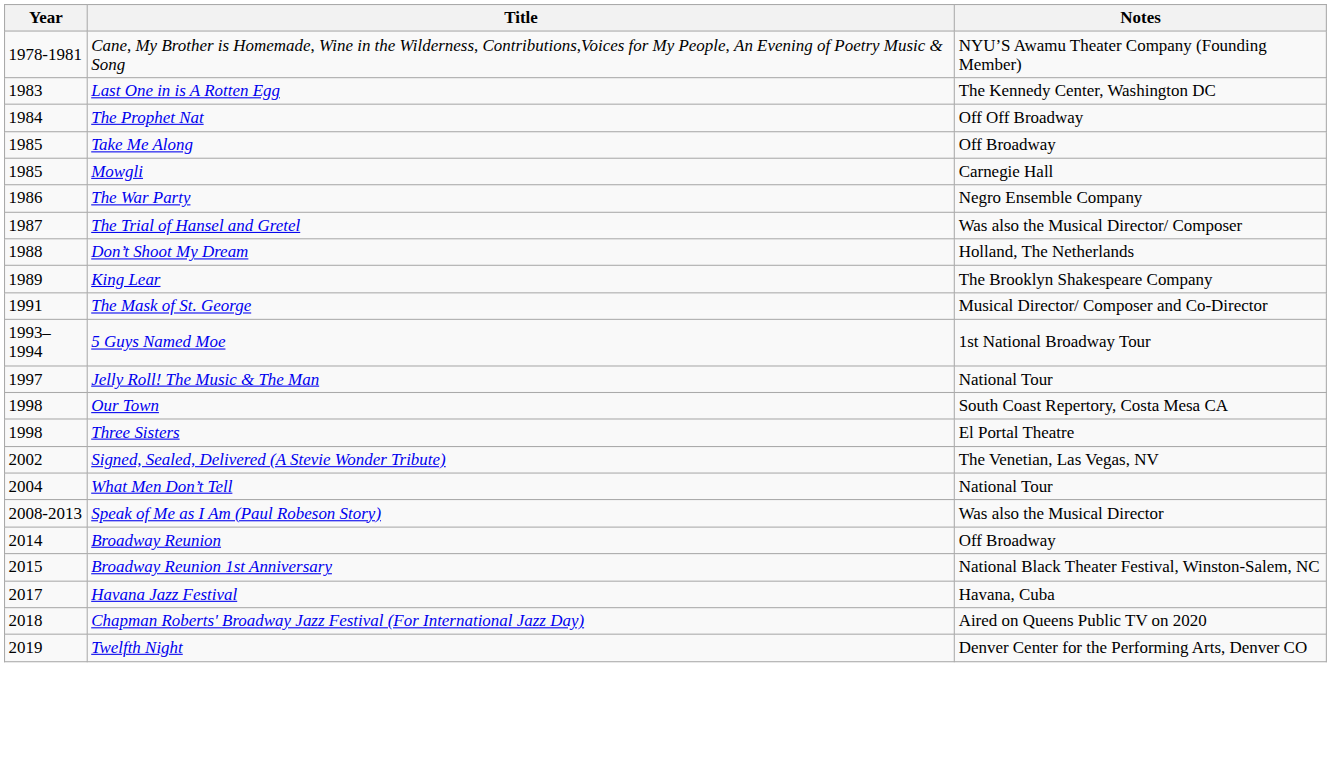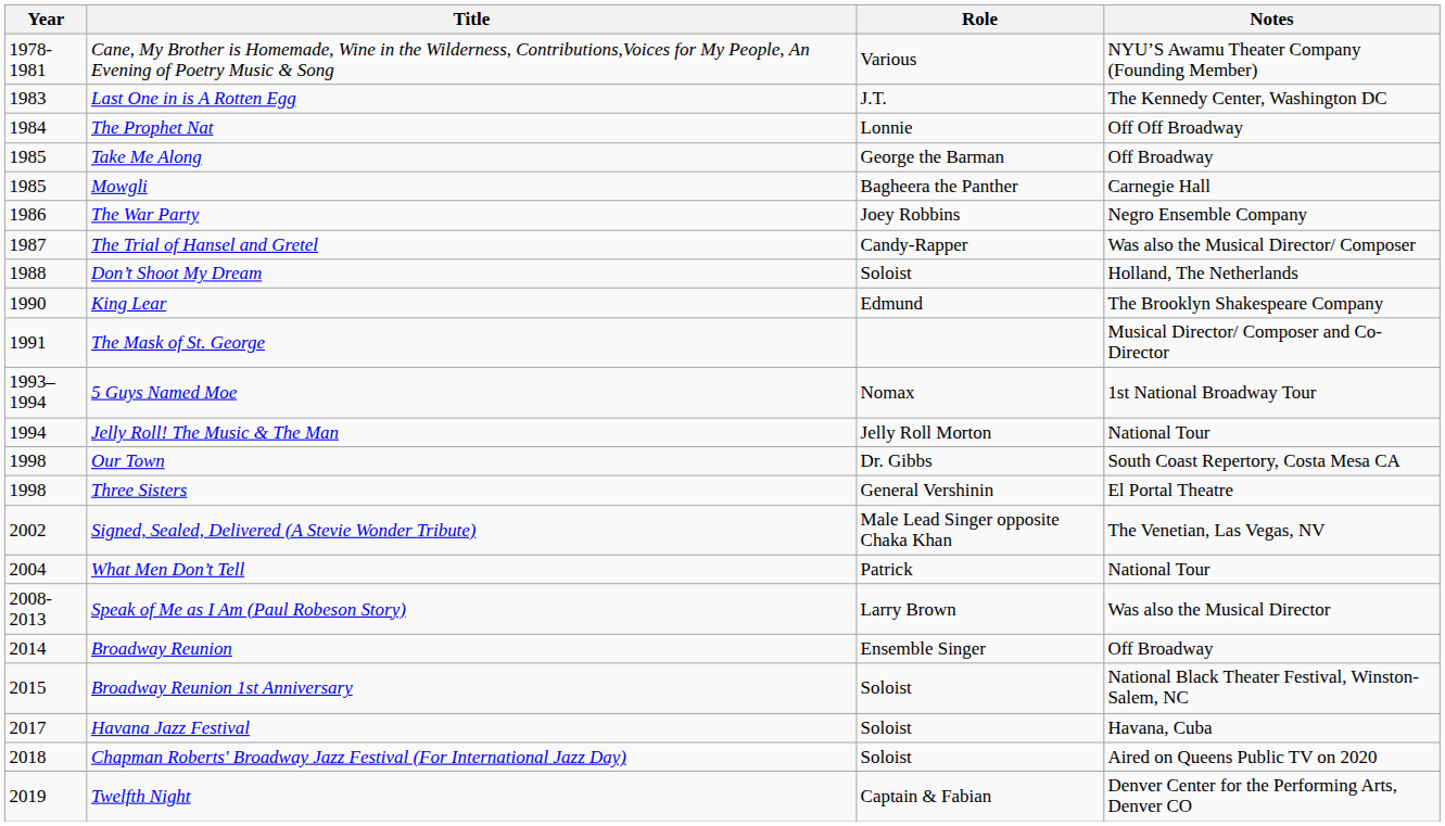+ column: Role | Various | J.T. | Lonnie | George the Barman | Bagheera the Panther | Joey Robbins | Candy-Rapper | Soloist | Edmund | Nomax | Jelly Roll Morton | Dr. Gibbs | General Vershinin | Male Lead Singer opposite Chaka Khan | Patrick | Larry Brown | Ensemble Singer | Soloist | Soloist | Soloist | Captain & Fabian
King Lear | Year: 1989 -> 1990
Jelly Roll! The Music & The Man | Year: 1997 -> 1994
